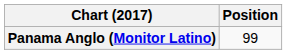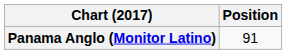Panama Anglo (Monitor Latino) | Position: 99 -> 91
